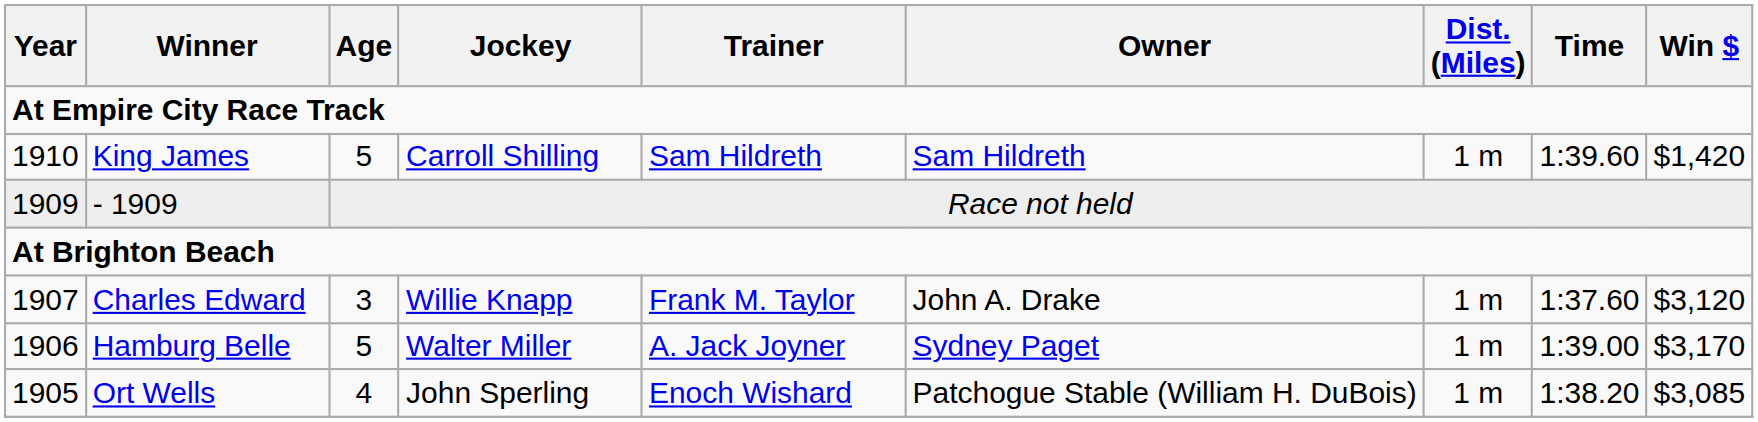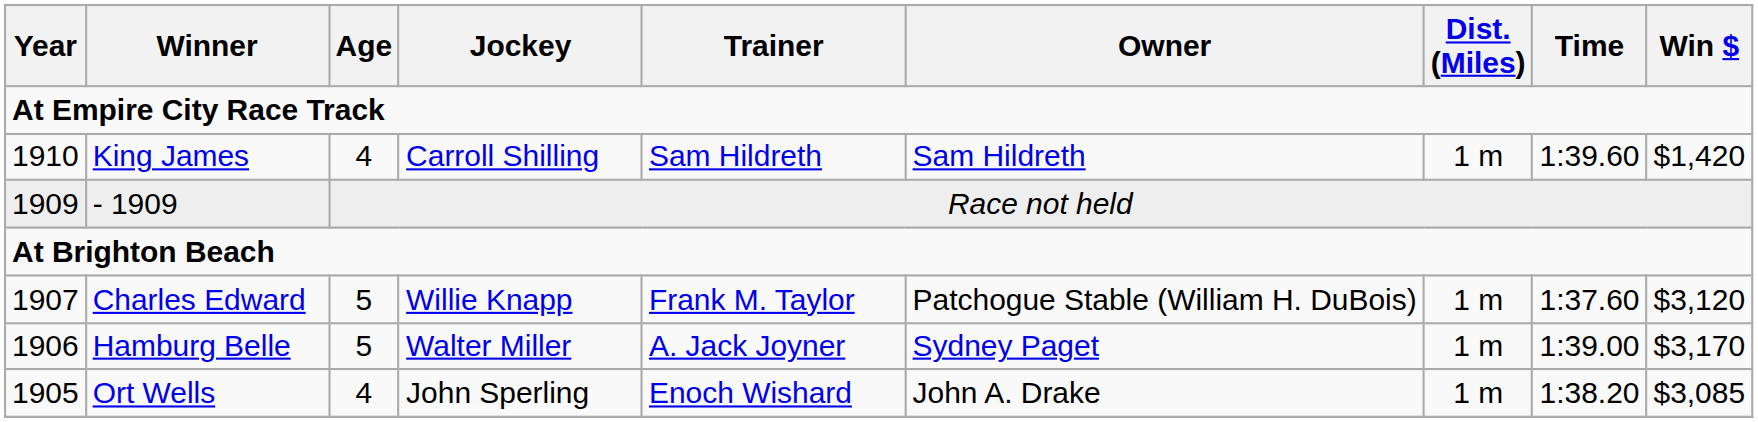King James | Age: 5 -> 4
Charles Edward | Age: 3 -> 5
Charles Edward | Owner: John A. Drake -> Patchogue Stable (William H. DuBois)
Ort Wells | Owner: Patchogue Stable (William H. DuBois) -> John A. Drake
